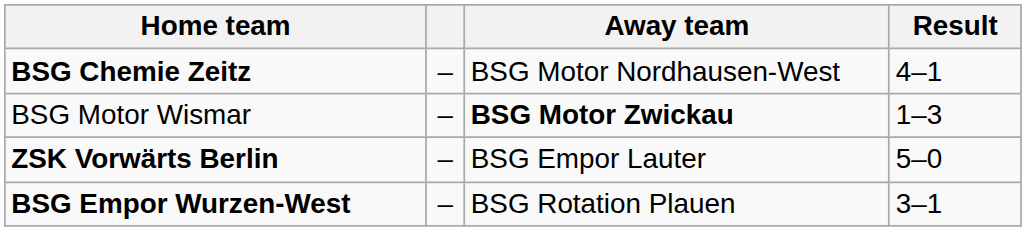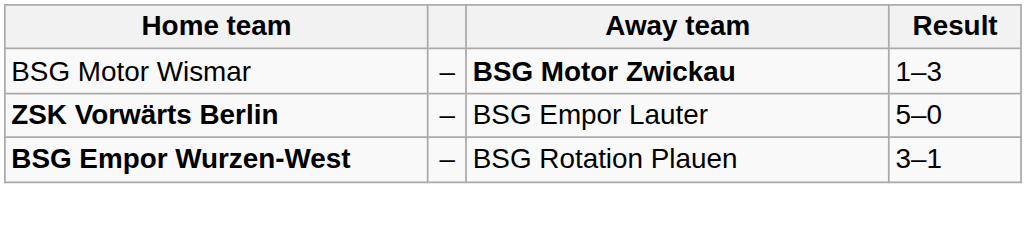- row: BSG Chemie Zeitz | – | BSG Motor Nordhausen-West | 4–1
